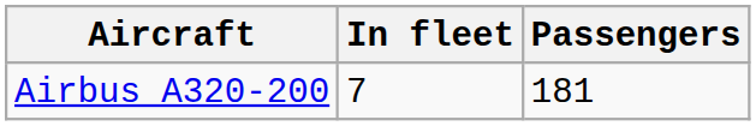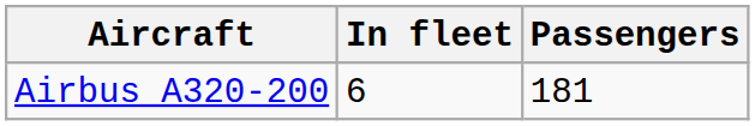Airbus A320-200 | In fleet: 7 -> 6
